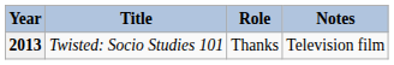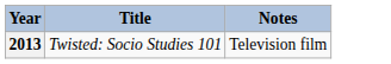- column: Role | Thanks
